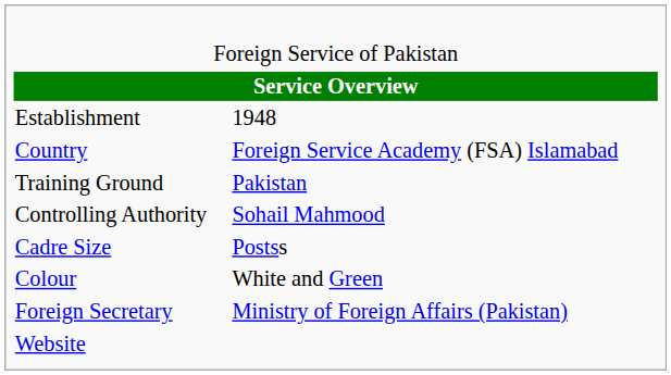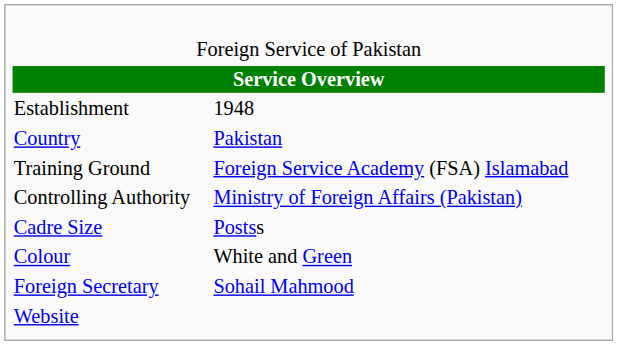Country | column 2: Foreign Service Academy (FSA) Islamabad -> Pakistan
Training Ground | column 2: Pakistan -> Foreign Service Academy (FSA) Islamabad
Controlling Authority | column 2: Sohail Mahmood -> Ministry of Foreign Affairs (Pakistan)
Foreign Secretary | column 2: Ministry of Foreign Affairs (Pakistan) -> Sohail Mahmood
